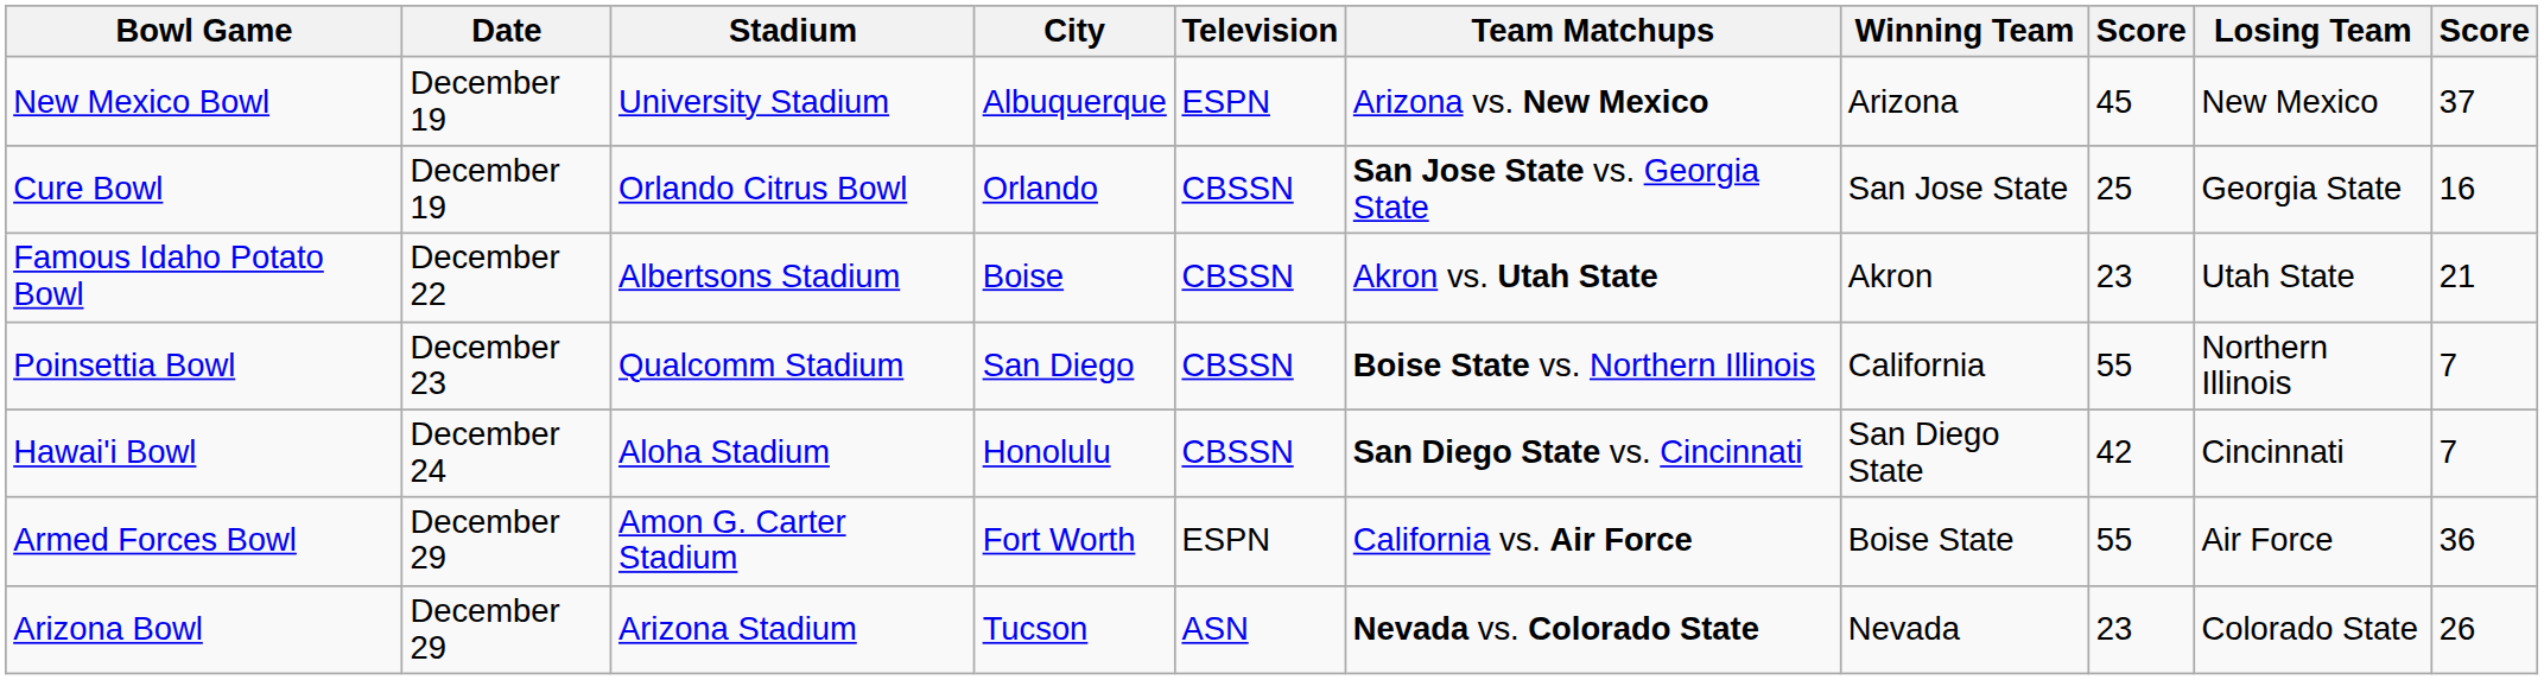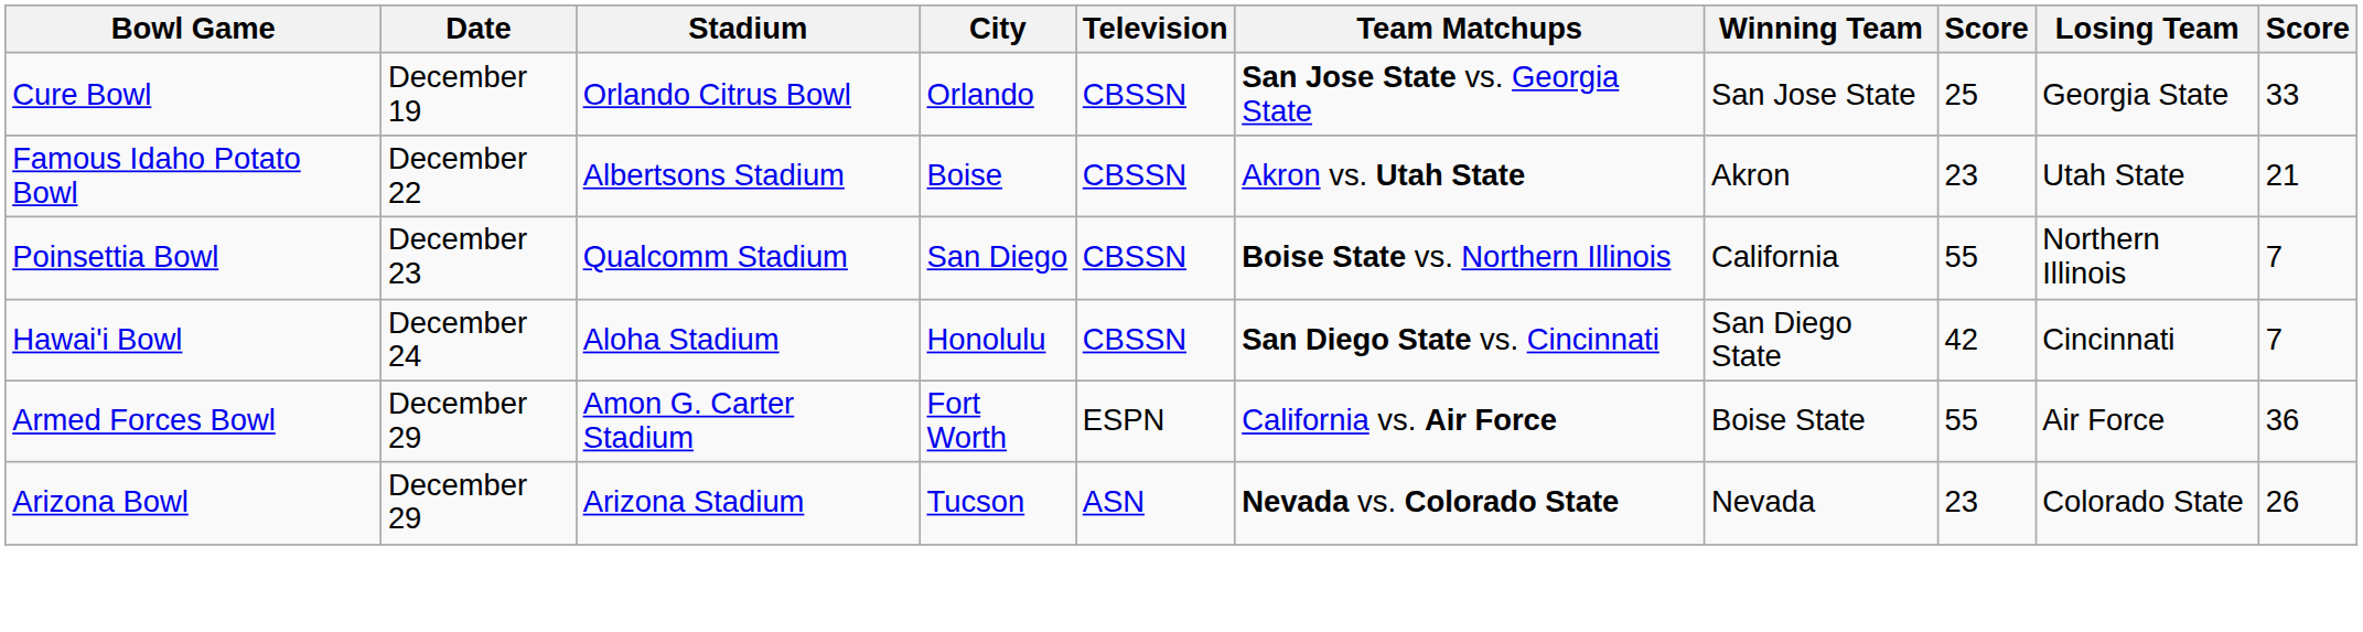- row: New Mexico Bowl | December 19 | University Stadium | Albuquerque | ESPN | Arizona vs. New Mexico | Arizona | 45 | New Mexico | 37
Cure Bowl | column 10: 16 -> 33
